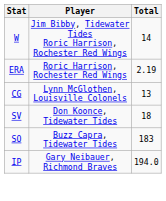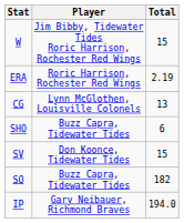W | Total: 14 -> 15
+ row: SHO | Buzz Capra, Tidewater Tides | 6
SV | Total: 18 -> 15
SO | Total: 183 -> 182
